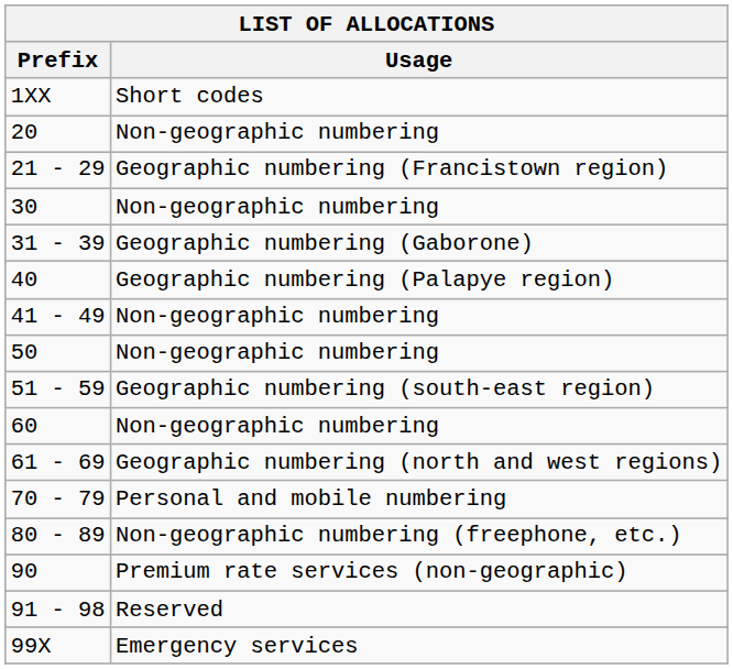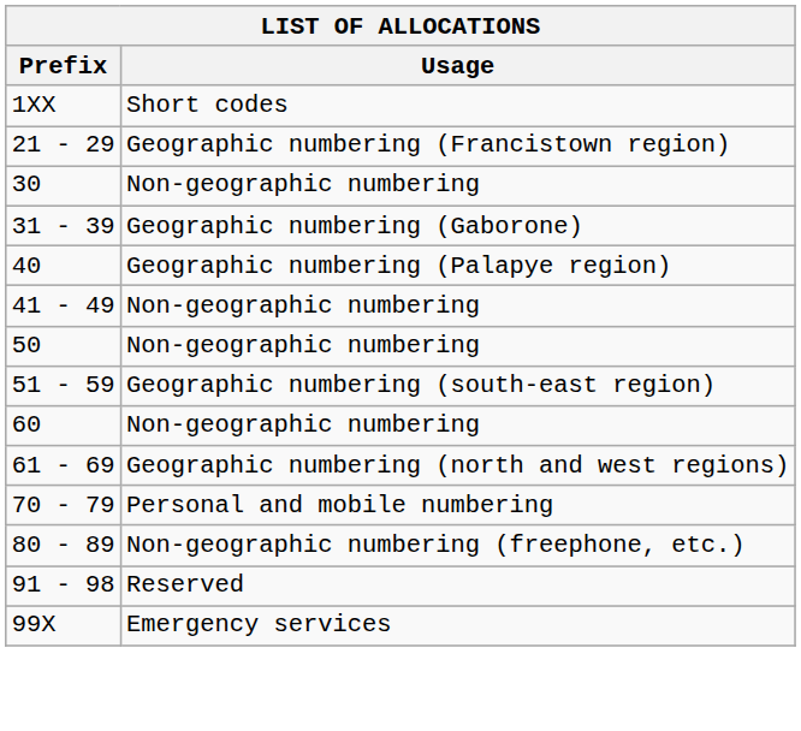- row: 20 | Non-geographic numbering
- row: 90 | Premium rate services (non-geographic)
